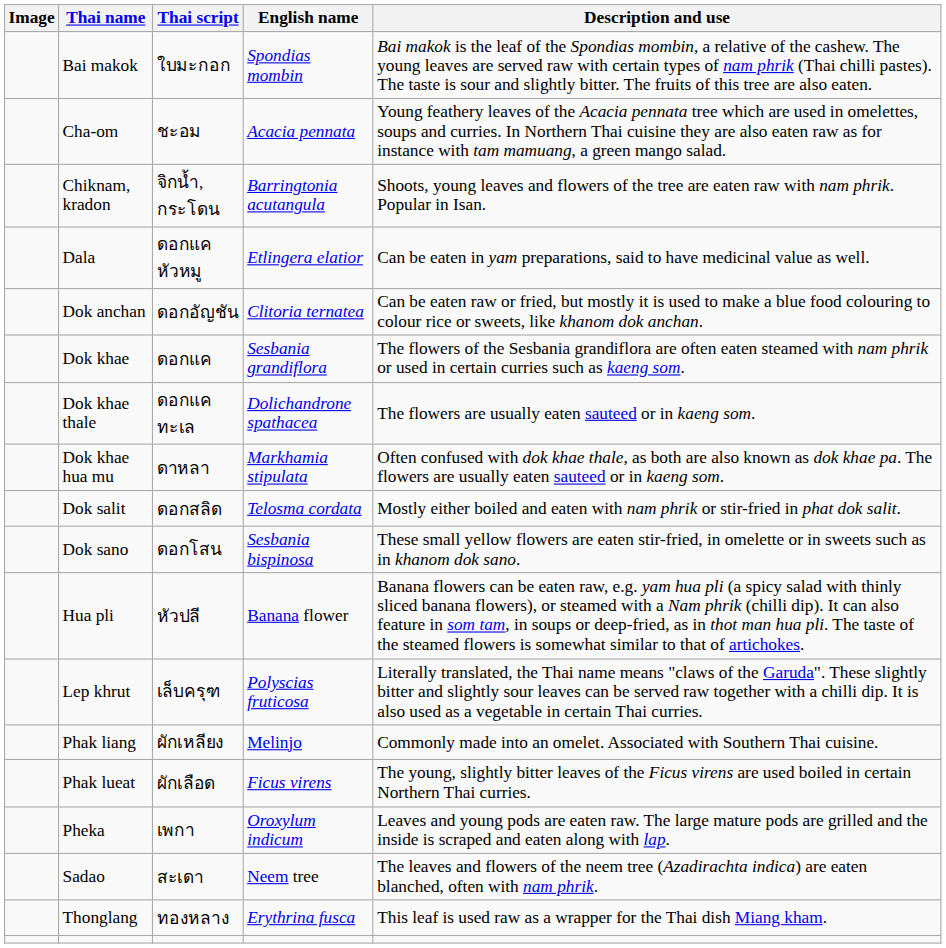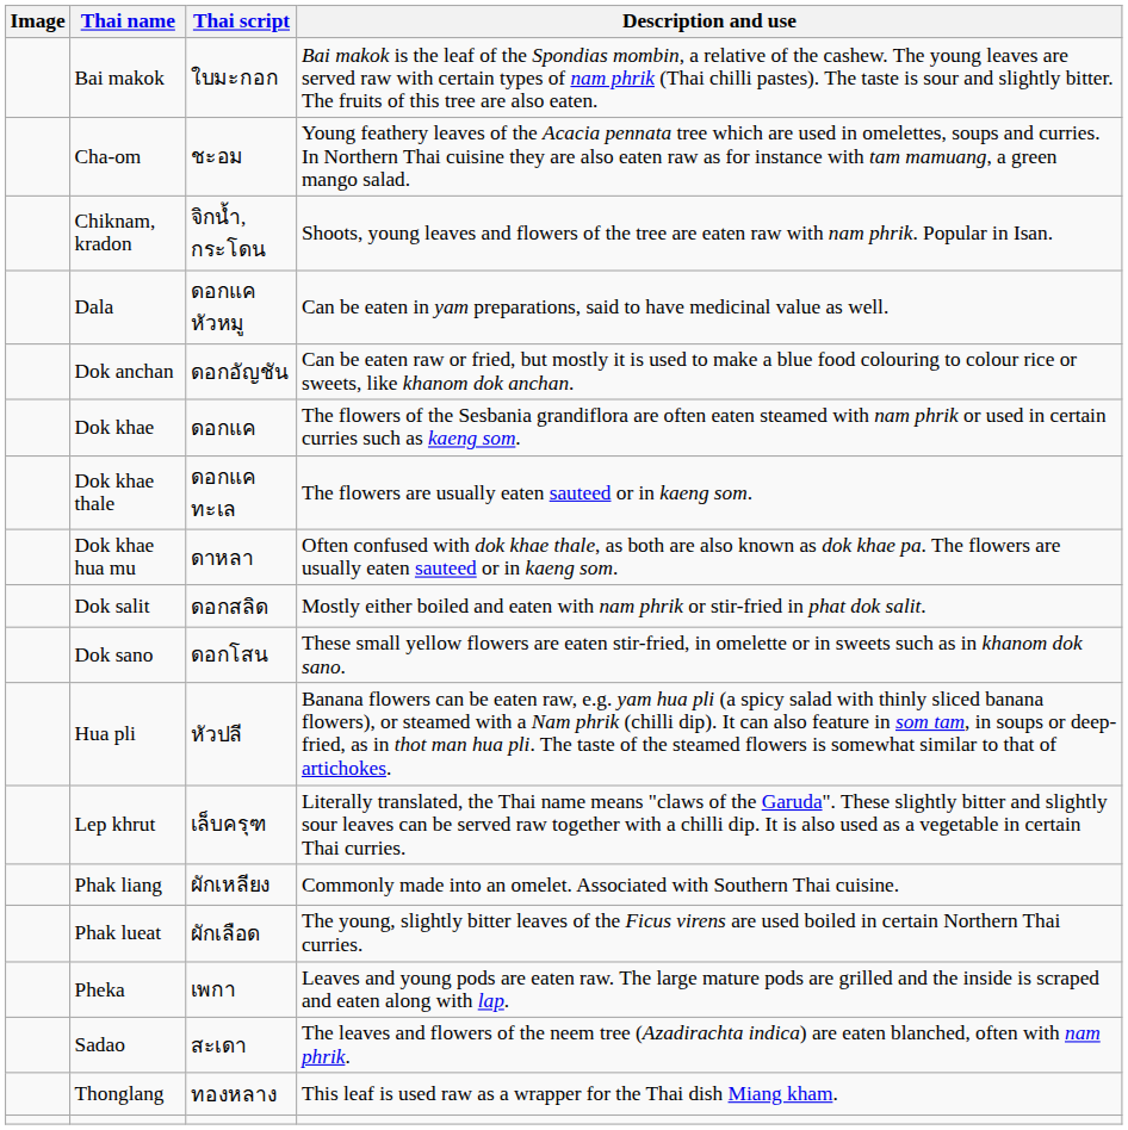- column: English name | Spondias mombin | Acacia pennata | Barringtonia acutangula | Etlingera elatior | Clitoria ternatea | Sesbania grandiflora | Dolichandrone spathacea | Markhamia stipulata | Telosma cordata | Sesbania bispinosa | Banana flower | Polyscias fruticosa | Melinjo | Ficus virens | Oroxylum indicum | Neem tree | Erythrina fusca
